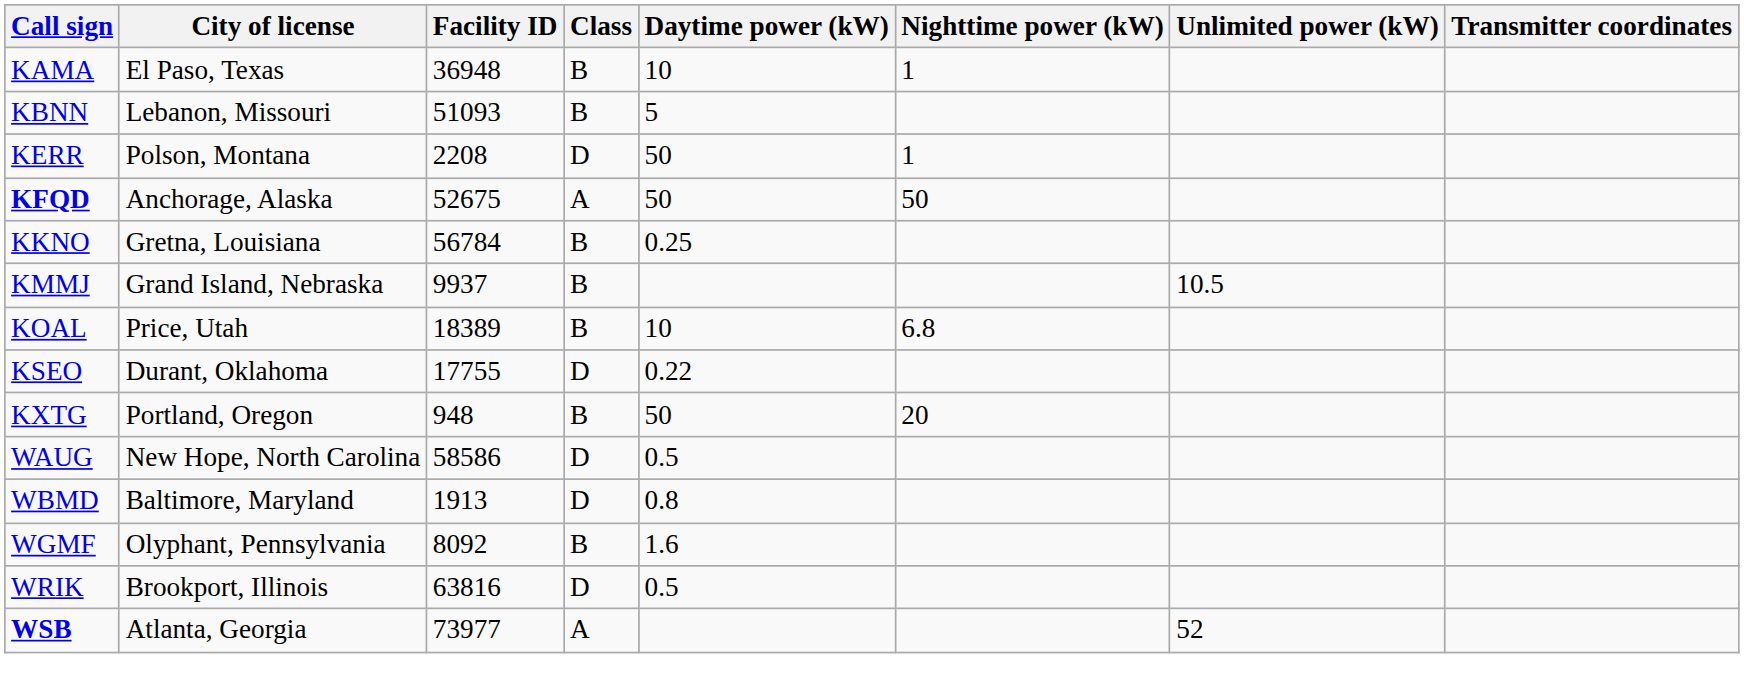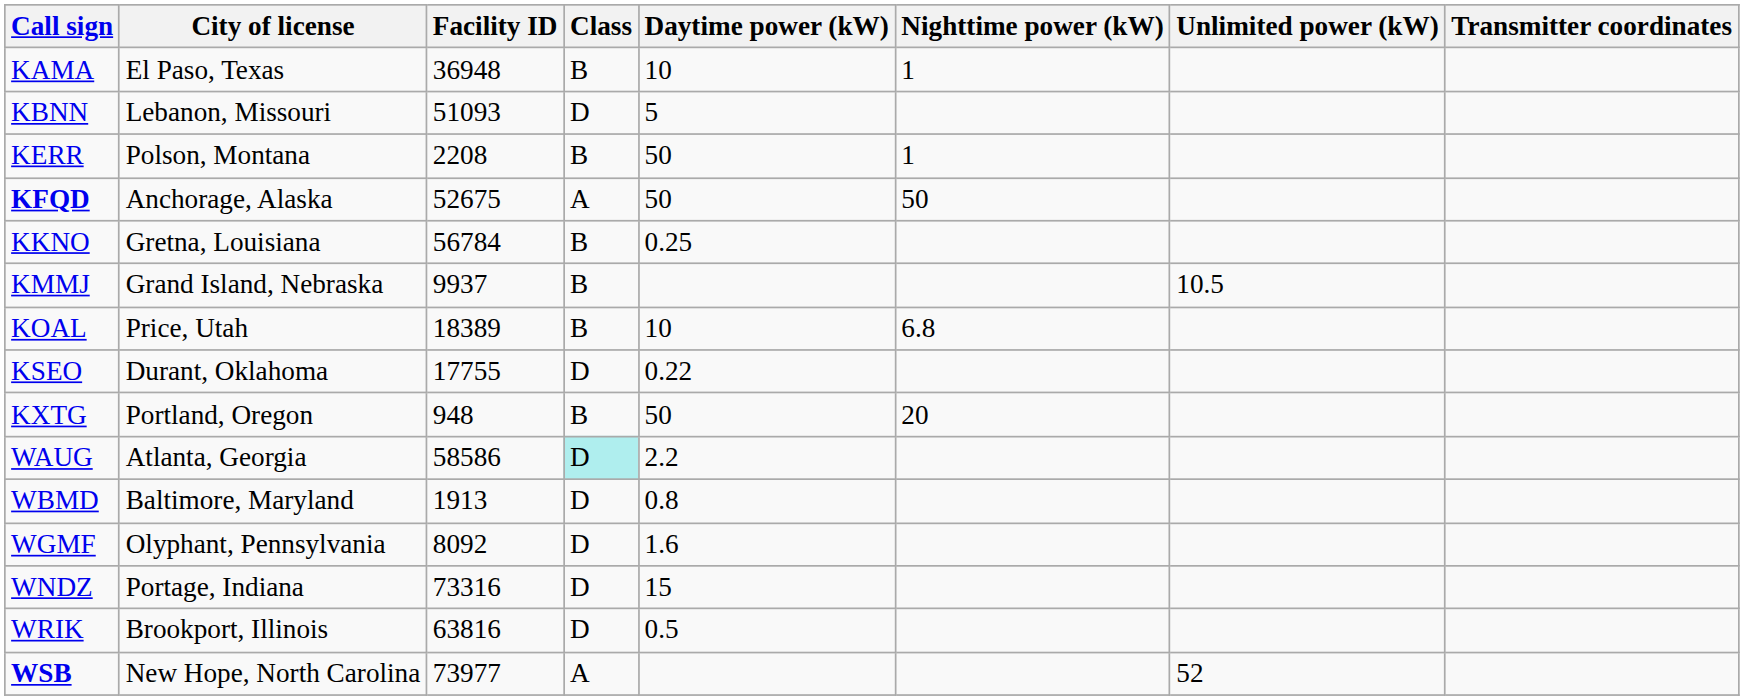KBNN | Class: B -> D
KERR | Class: D -> B
WAUG | City of license: New Hope, North Carolina -> Atlanta, Georgia
WAUG | Class: no background -> paleturquoise background
WAUG | Daytime power (kW): 0.5 -> 2.2
WGMF | Class: B -> D
+ row: WNDZ | Portage, Indiana | 73316 | D | 15
WSB | City of license: Atlanta, Georgia -> New Hope, North Carolina
